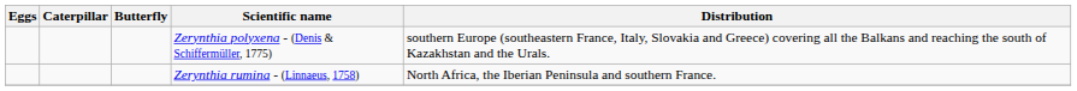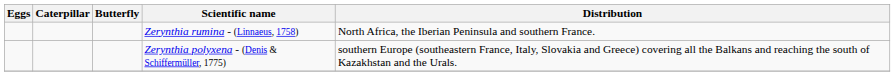rows swapped: Zerynthia polyxena - (Denis & Schiffermüller, 1775) <-> Zerynthia rumina - (Linnaeus, 1758)
